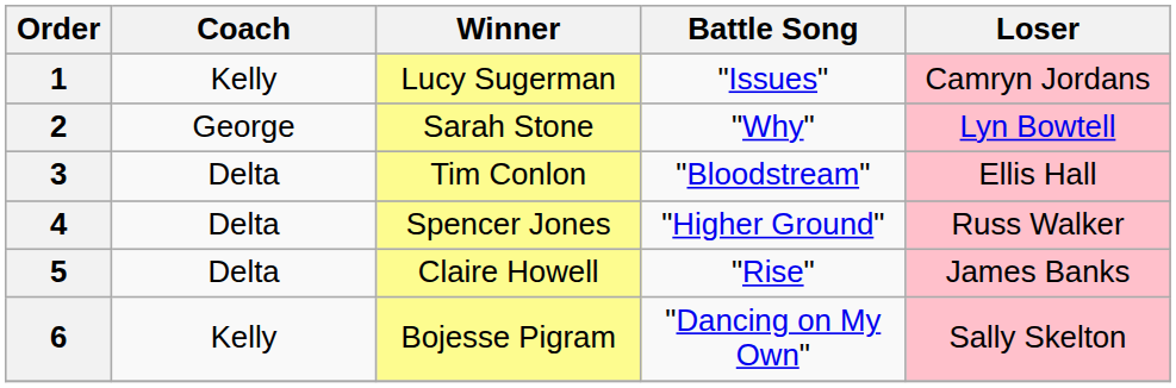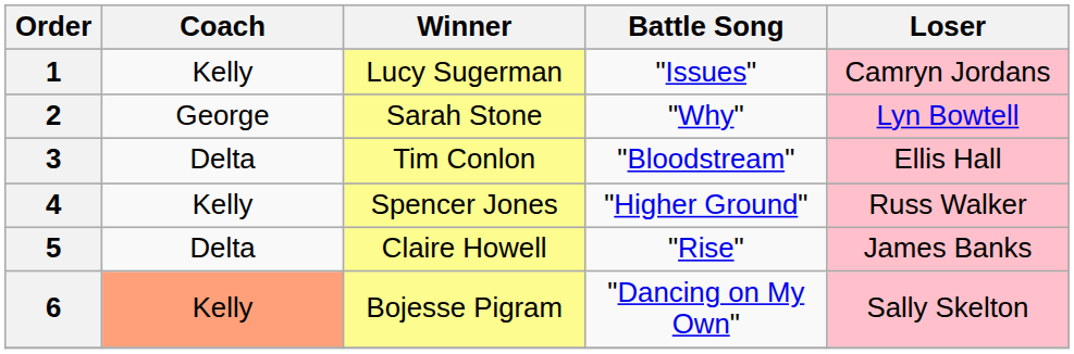4 | Coach: Delta -> Kelly
6 | Coach: no background -> lightsalmon background
